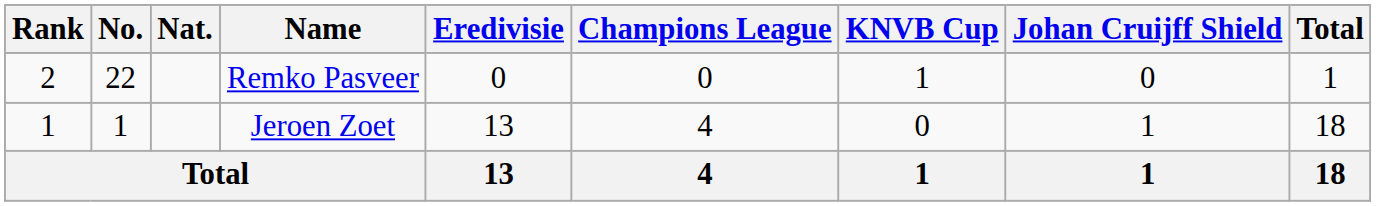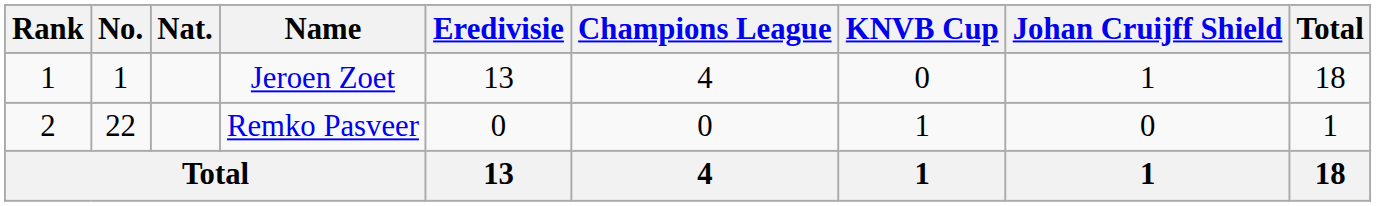rows swapped: Jeroen Zoet <-> Remko Pasveer
